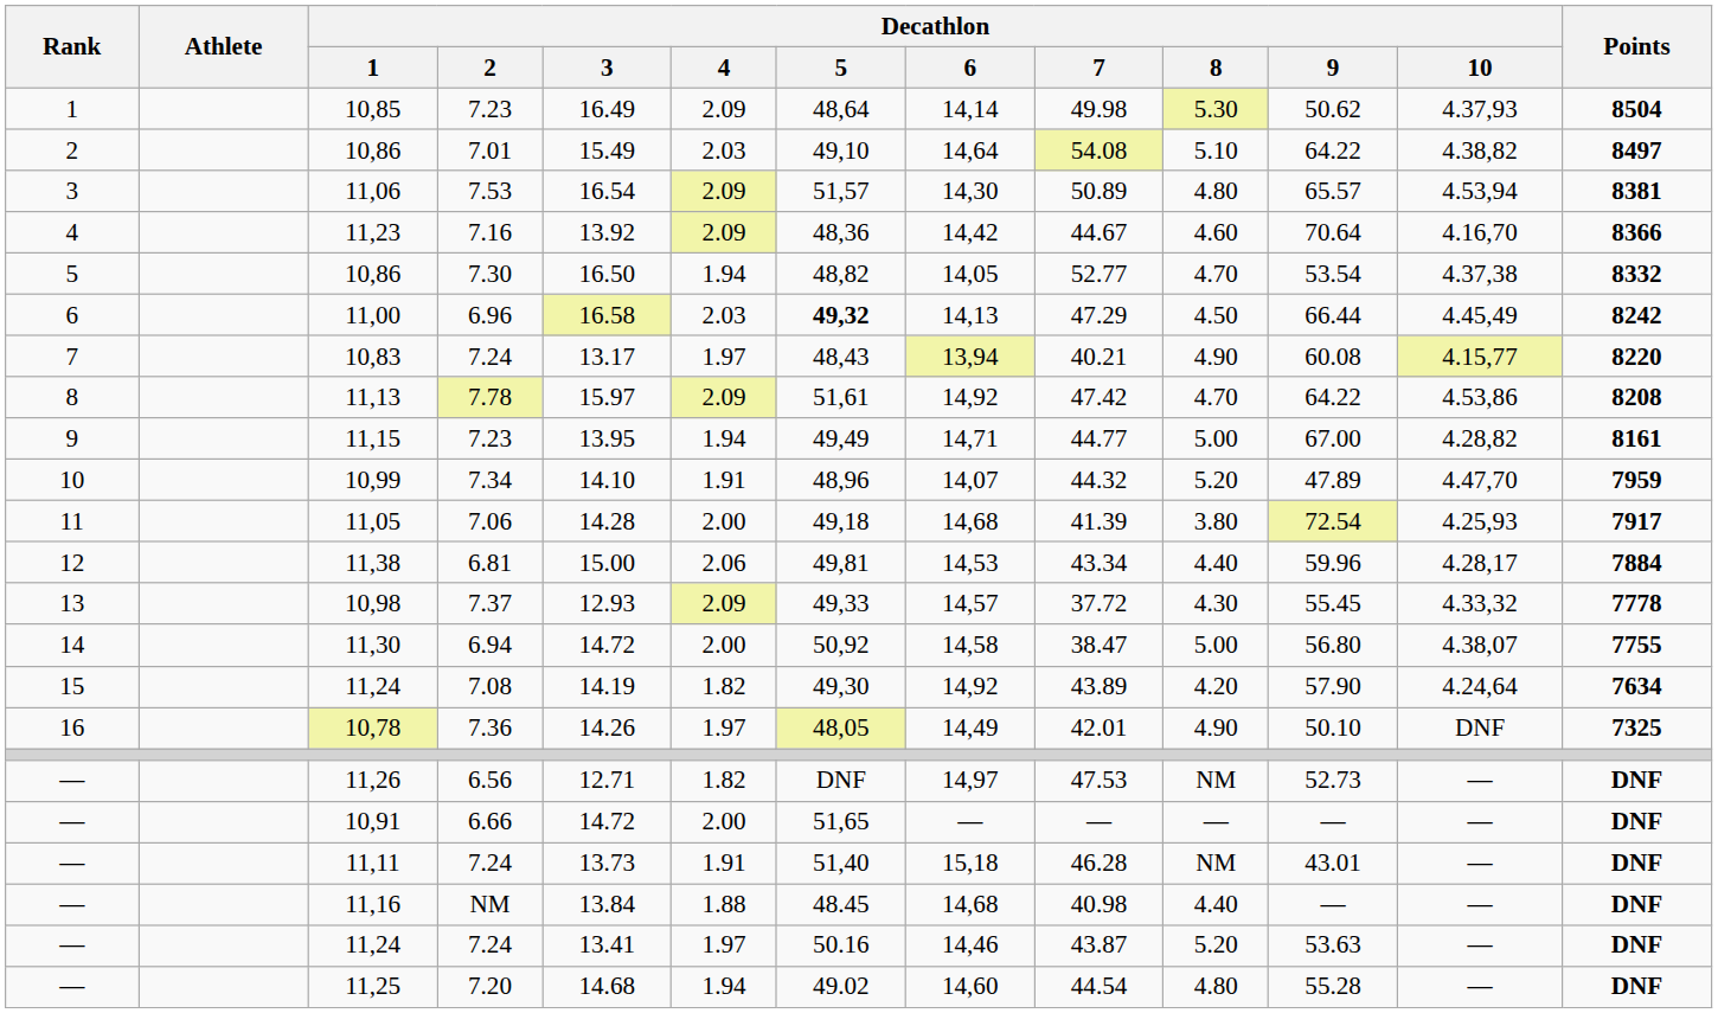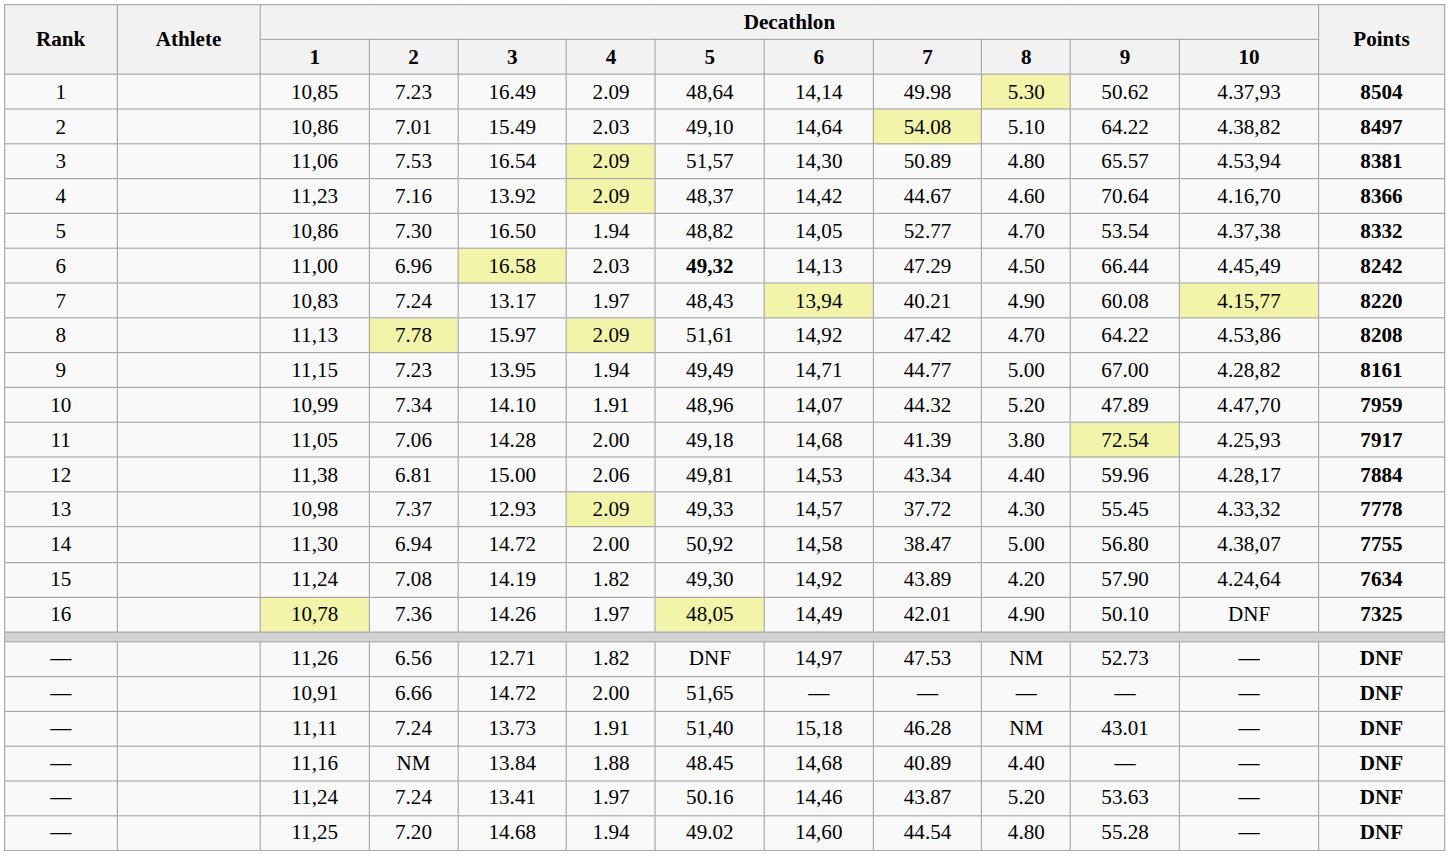11,23 | Decathlon / 5: 48,36 -> 48,37
11,16 | Decathlon / 7: 40.98 -> 40.89
